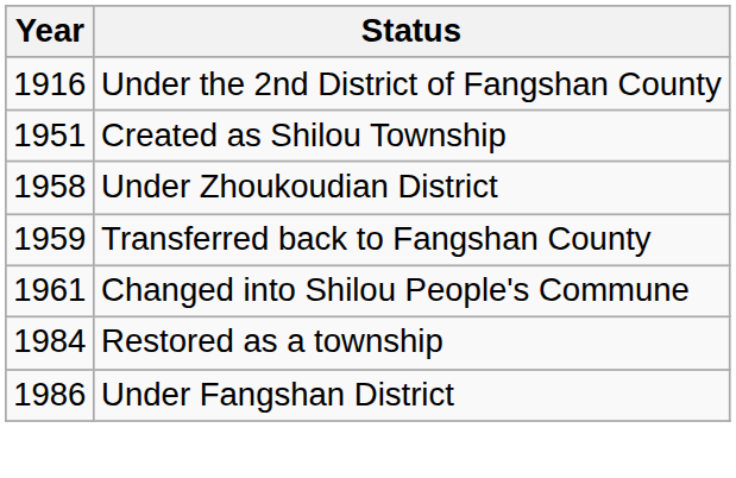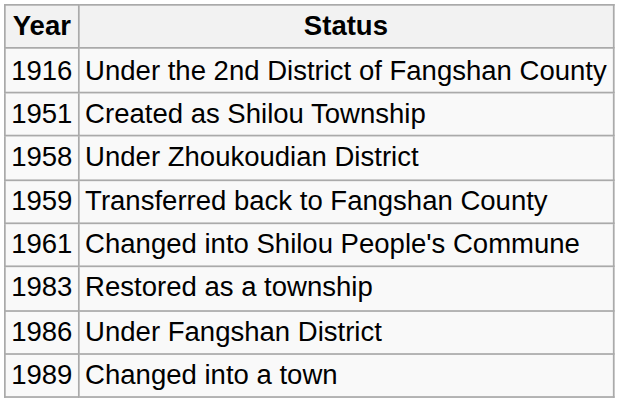Restored as a township | Year: 1984 -> 1983
+ row: 1989 | Changed into a town
